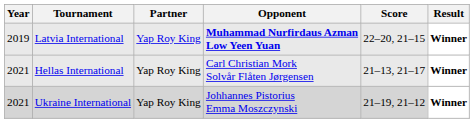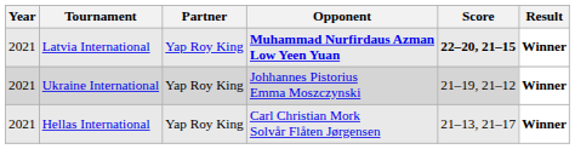Latvia International | Year: 2019 -> 2021
Latvia International | Score: normal -> bold
rows swapped: Hellas International <-> Ukraine International
